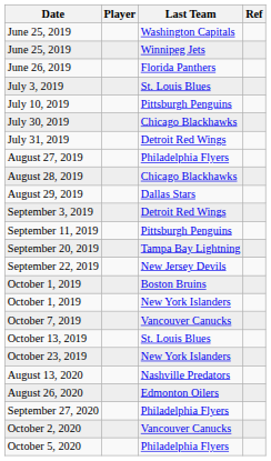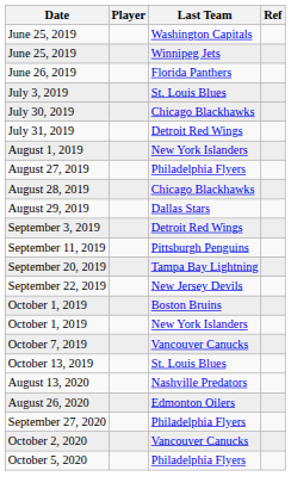- row: July 10, 2019 | Pittsburgh Penguins
+ row: August 1, 2019 | New York Islanders
- row: October 23, 2019 | New York Islanders
